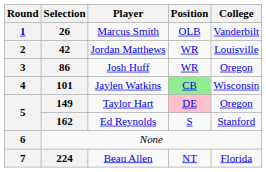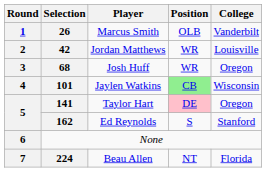Josh Huff | Selection: 86 -> 68
Taylor Hart | Selection: 149 -> 141
